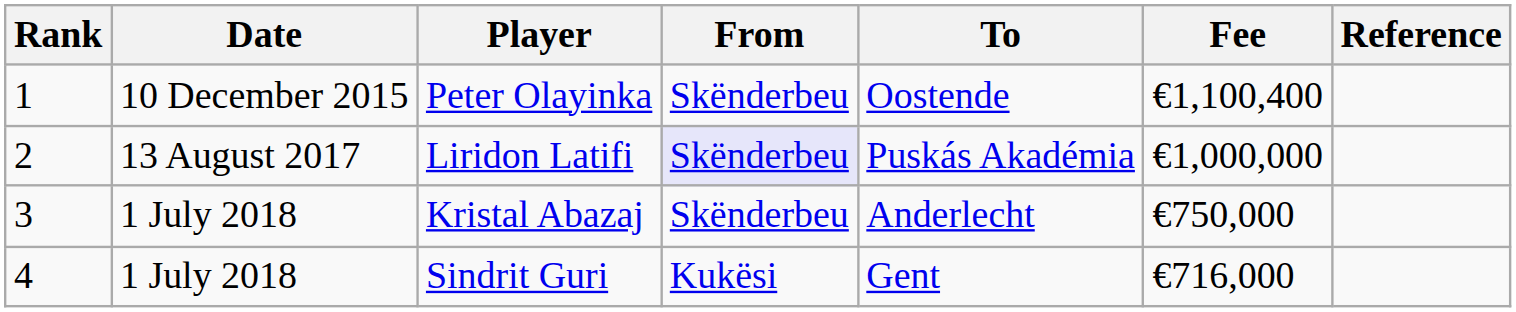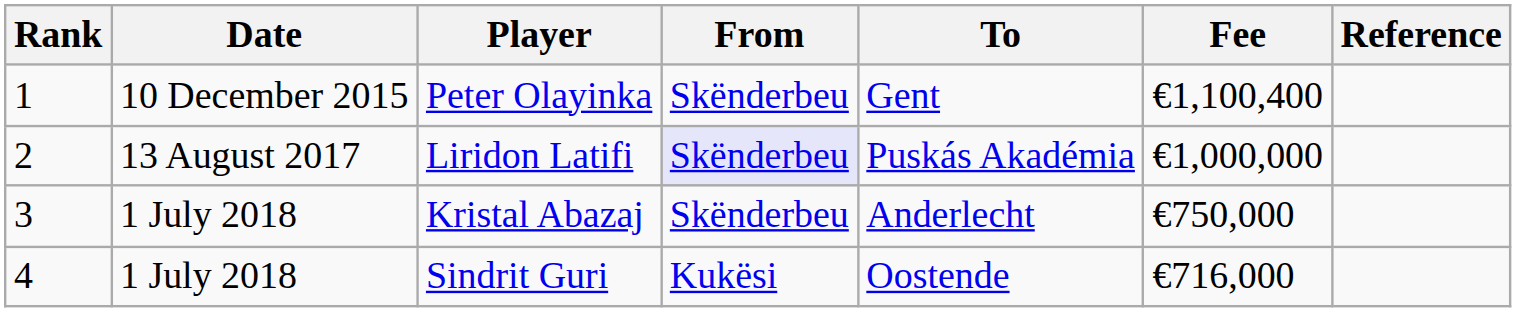Peter Olayinka | To: Oostende -> Gent
Sindrit Guri | To: Gent -> Oostende
